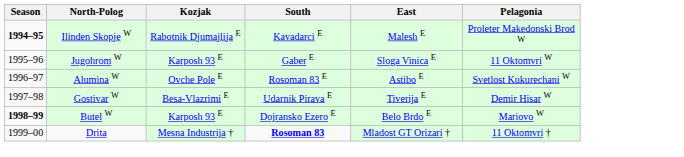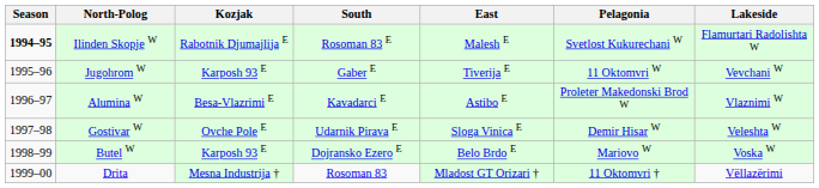+ column: Lakeside | Flamurtari Radolishta W | Vevchani W | Vlaznimi W | Veleshta W | Voska W | Vëllazërimi
Ilinden Skopje W | South: Kavadarci E -> Rosoman 83 E
Ilinden Skopje W | Pelagonia: Proleter Makedonski Brod W -> Svetlost Kukurechani W
Jugohrom W | East: Sloga Vinica E -> Tiverija E
Alumina W | Kozjak: Ovche Pole E -> Besa-Vlazrimi E
Alumina W | South: Rosoman 83 E -> Kavadarci E
Alumina W | Pelagonia: Svetlost Kukurechani W -> Proleter Makedonski Brod W
Gostivar W | Kozjak: Besa-Vlazrimi E -> Ovche Pole E
Gostivar W | East: Tiverija E -> Sloga Vinica E
Butel W | Season: bold -> normal
Drita | South: bold -> normal
